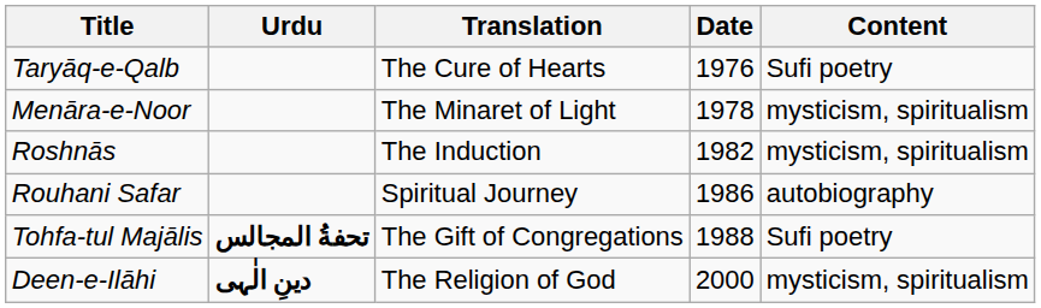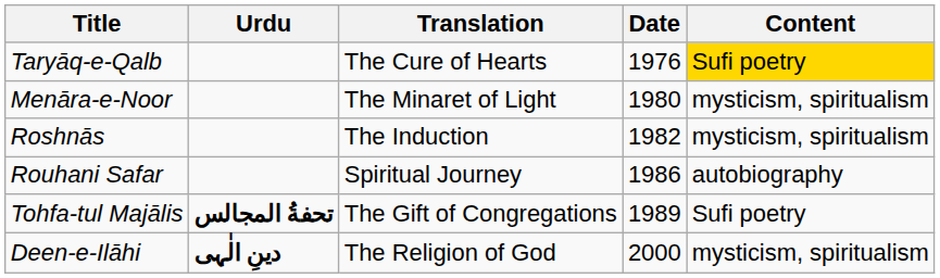Taryāq-e-Qalb | Content: no background -> gold background
Menāra-e-Noor | Date: 1978 -> 1980
Tohfa-tul Majālis | Date: 1988 -> 1989
